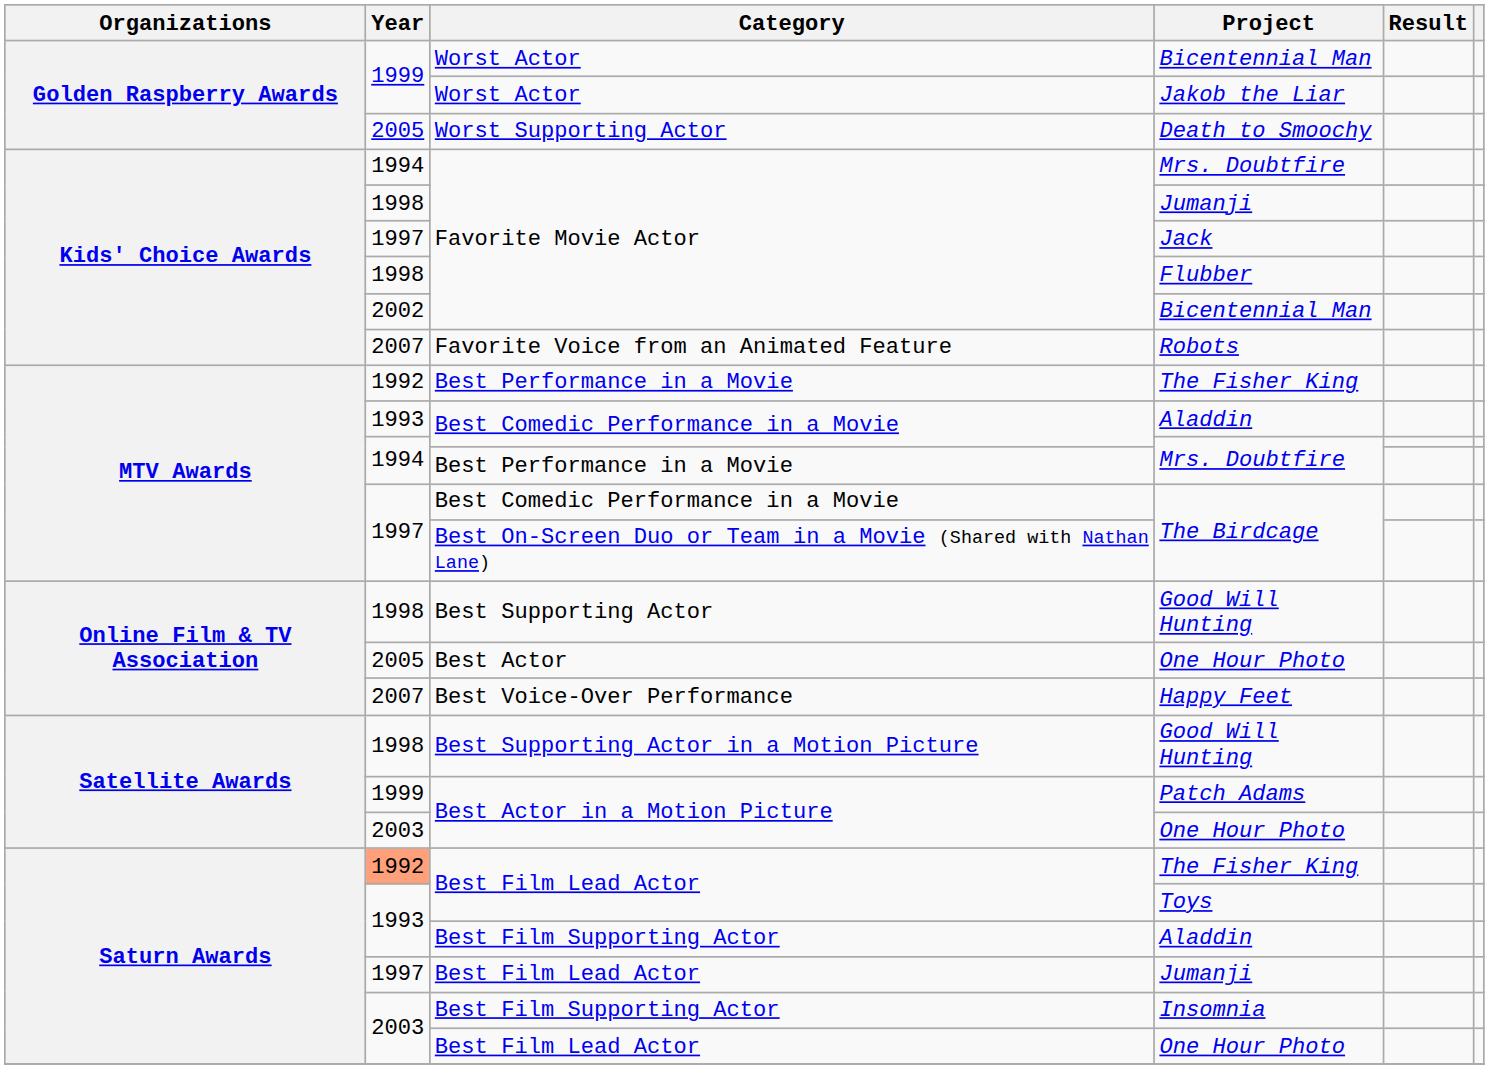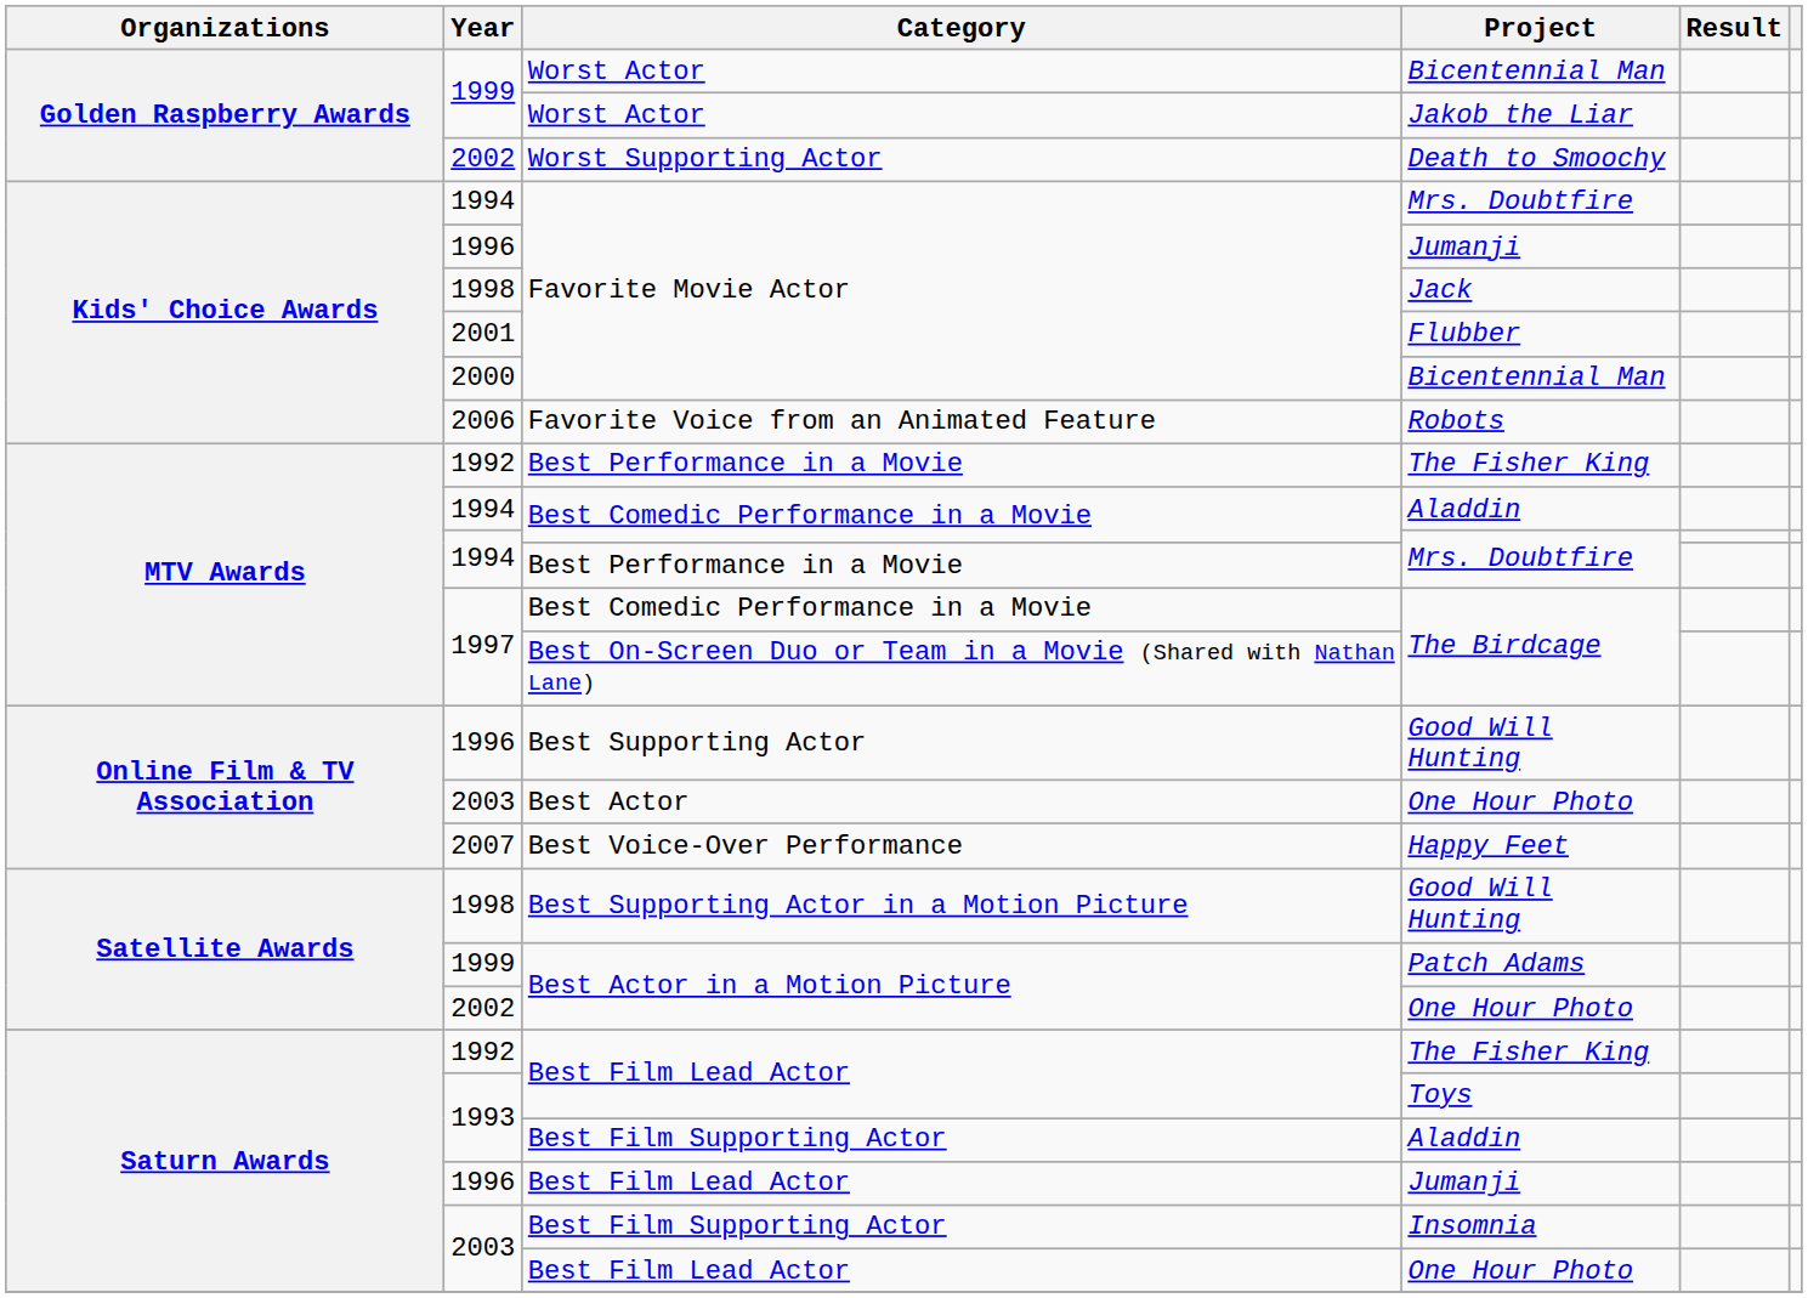Death to Smoochy | Year: 2005 -> 2002
Favorite Movie Actor / Jumanji | Year: 1998 -> 1996
Jack | Year: 1997 -> 1998
Flubber | Year: 1998 -> 2001
Favorite Movie Actor / Bicentennial Man | Year: 2002 -> 2000
Robots | Year: 2007 -> 2006
Best Comedic Performance in a Movie / Aladdin | Year: 1993 -> 1994
Best Supporting Actor / Good Will Hunting | Year: 1998 -> 1996
Best Actor / One Hour Photo | Year: 2005 -> 2003
Best Actor in a Motion Picture / One Hour Photo | Year: 2003 -> 2002
Best Film Lead Actor / The Fisher King | Year: lightsalmon background -> no background
Best Film Lead Actor / Jumanji | Year: 1997 -> 1996
